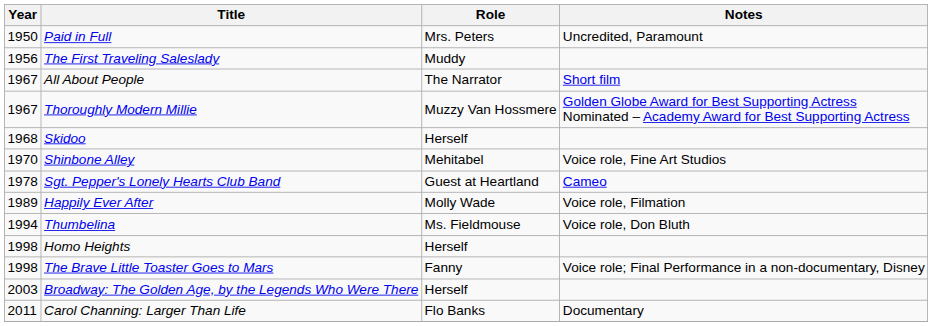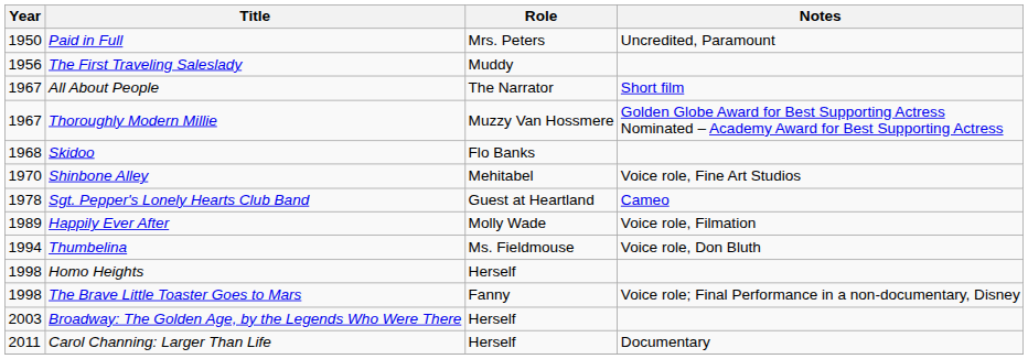Skidoo | Role: Herself -> Flo Banks
Carol Channing: Larger Than Life | Role: Flo Banks -> Herself
